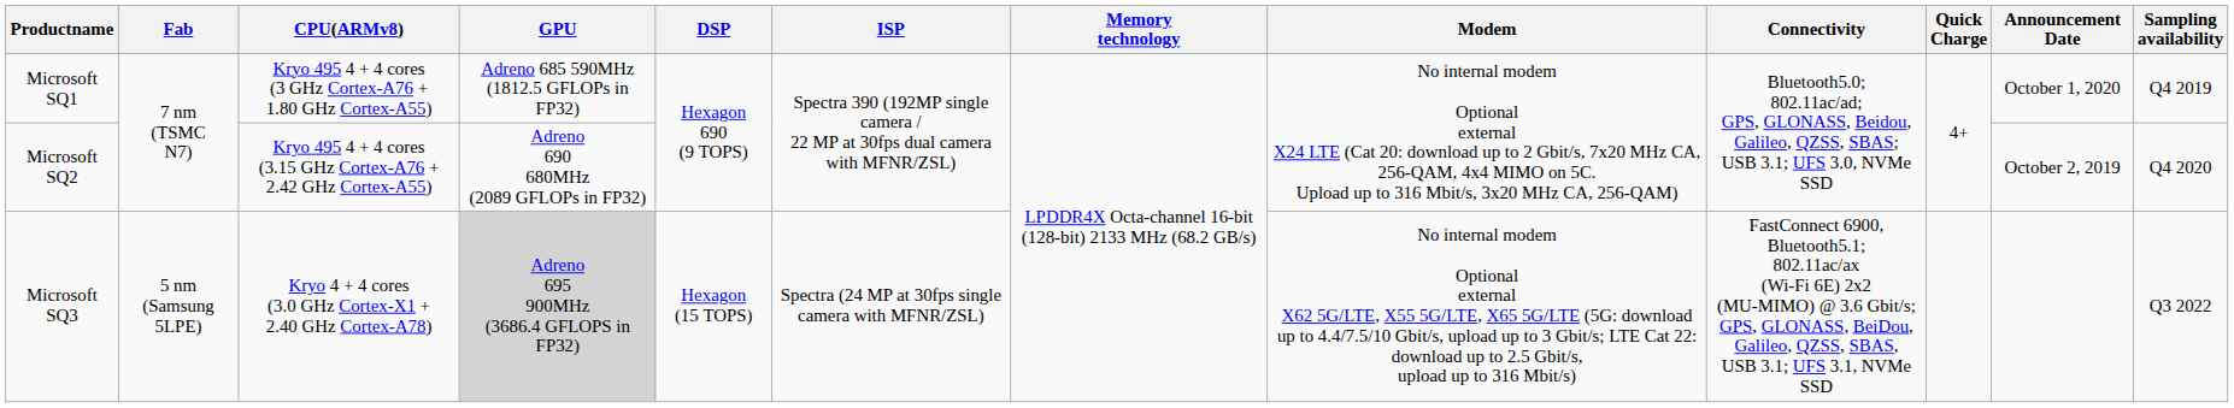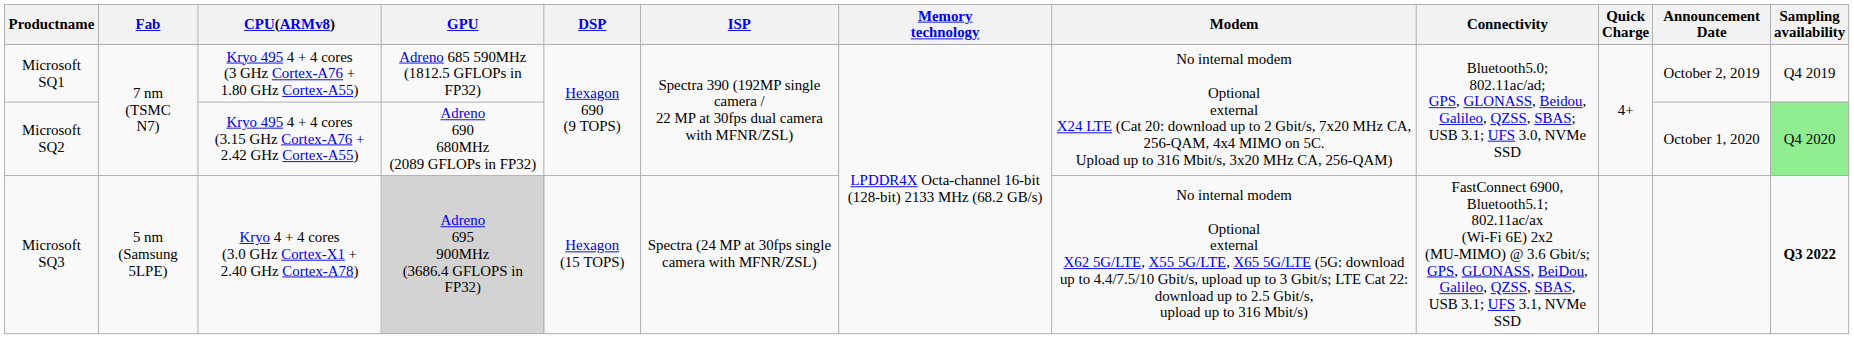Microsoft SQ1 | Announcement Date: October 1, 2020 -> October 2, 2019
Microsoft SQ2 | Announcement Date: October 2, 2019 -> October 1, 2020
Microsoft SQ2 | Sampling availability: no background -> lightgreen background
Microsoft SQ3 | Sampling availability: normal -> bold
